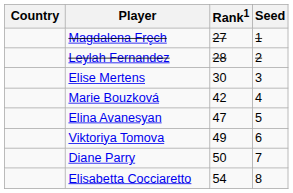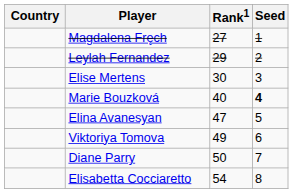Leylah Fernandez | Rank1: 28 -> 29
Marie Bouzková | Rank1: 42 -> 40
Marie Bouzková | Seed: normal -> bold
